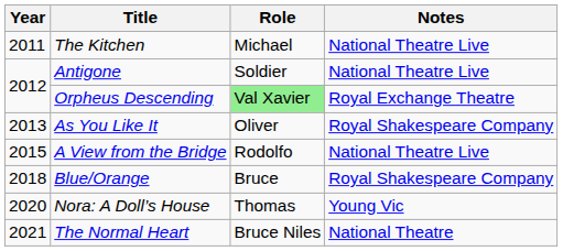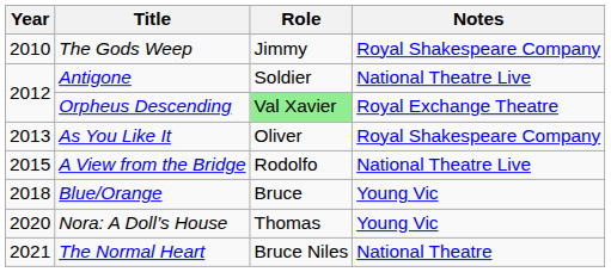+ row: 2010 | The Gods Weep | Jimmy | Royal Shakespeare Company
- row: 2011 | The Kitchen | Michael | National Theatre Live
Blue/Orange | Notes: Royal Shakespeare Company -> Young Vic
